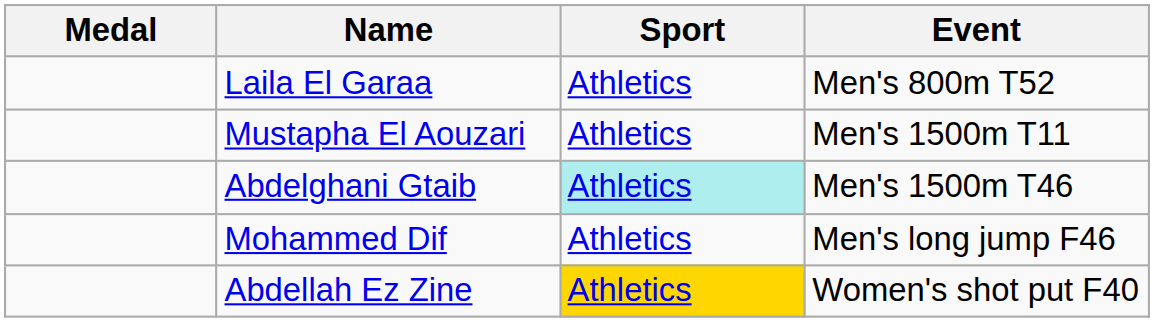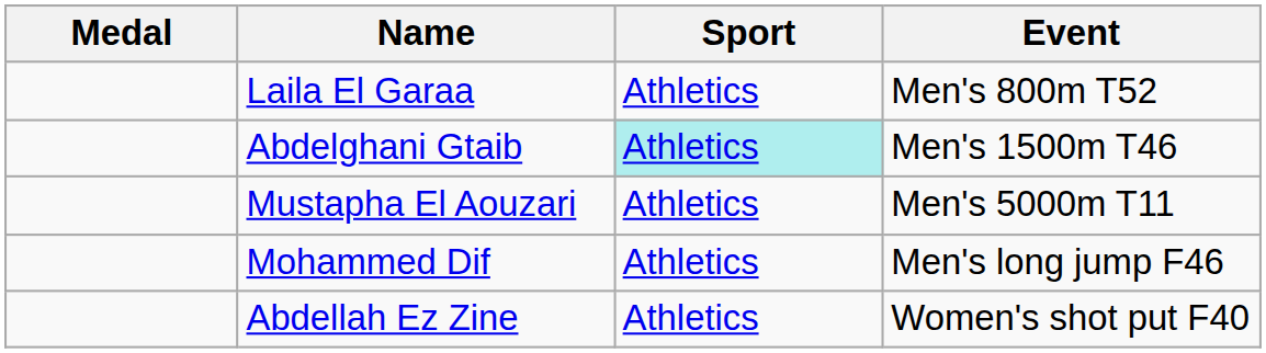- row: Mustapha El Aouzari | Athletics | Men's 1500m T11
+ row: Mustapha El Aouzari | Athletics | Men's 5000m T11
Women's shot put F40 | Sport: gold background -> no background
